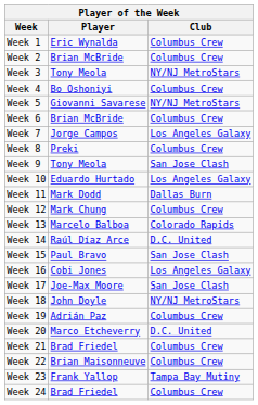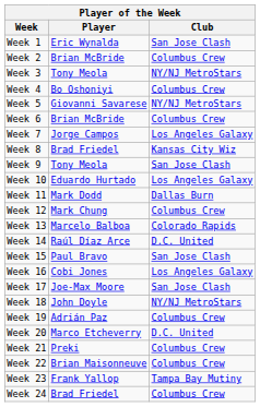Week 1 | Club: Columbus Crew -> San Jose Clash
Week 8 | Player: Preki -> Brad Friedel
Week 8 | Club: Columbus Crew -> Kansas City Wiz
Week 21 | Player: Brad Friedel -> Preki
